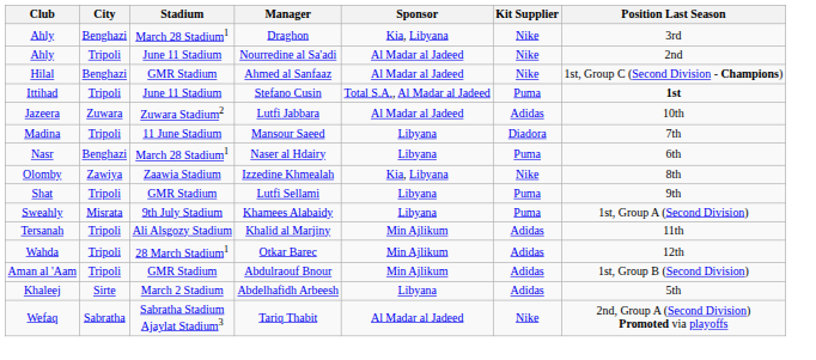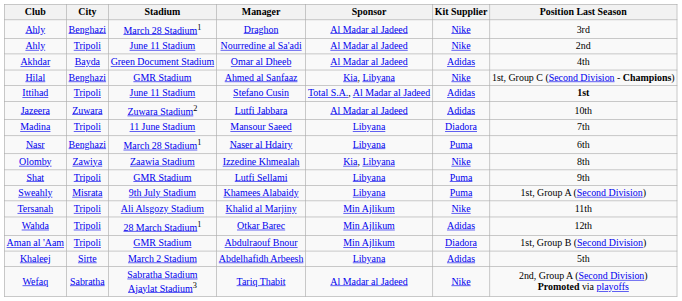Draghon | Sponsor: Kia, Libyana -> Al Madar al Jadeed
+ row: Akhdar | Bayda | Green Document Stadium | Omar al Dheeb | Al Madar al Jadeed | Adidas | 4th
Ahmed al Sanfaaz | Sponsor: Al Madar al Jadeed -> Kia, Libyana
Stefano Cusin | Kit Supplier: Puma -> Adidas
Khalid al Marjiny | Kit Supplier: Adidas -> Nike
Abdulraouf Bnour | Kit Supplier: Adidas -> Diadora
